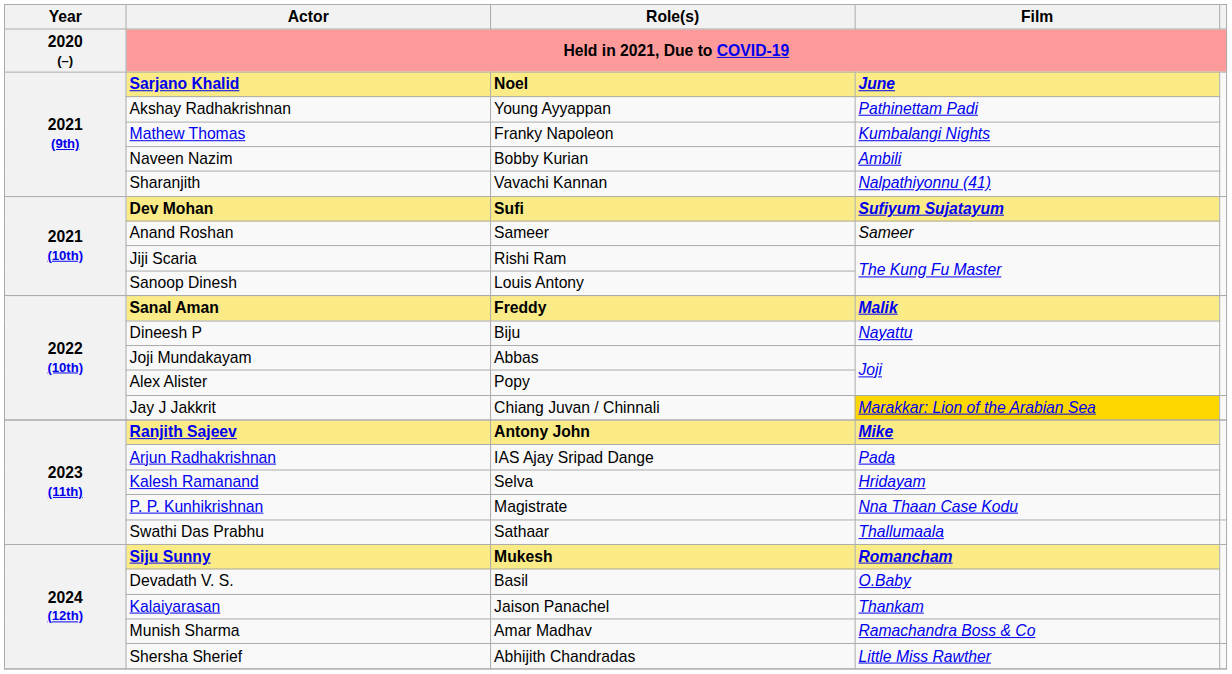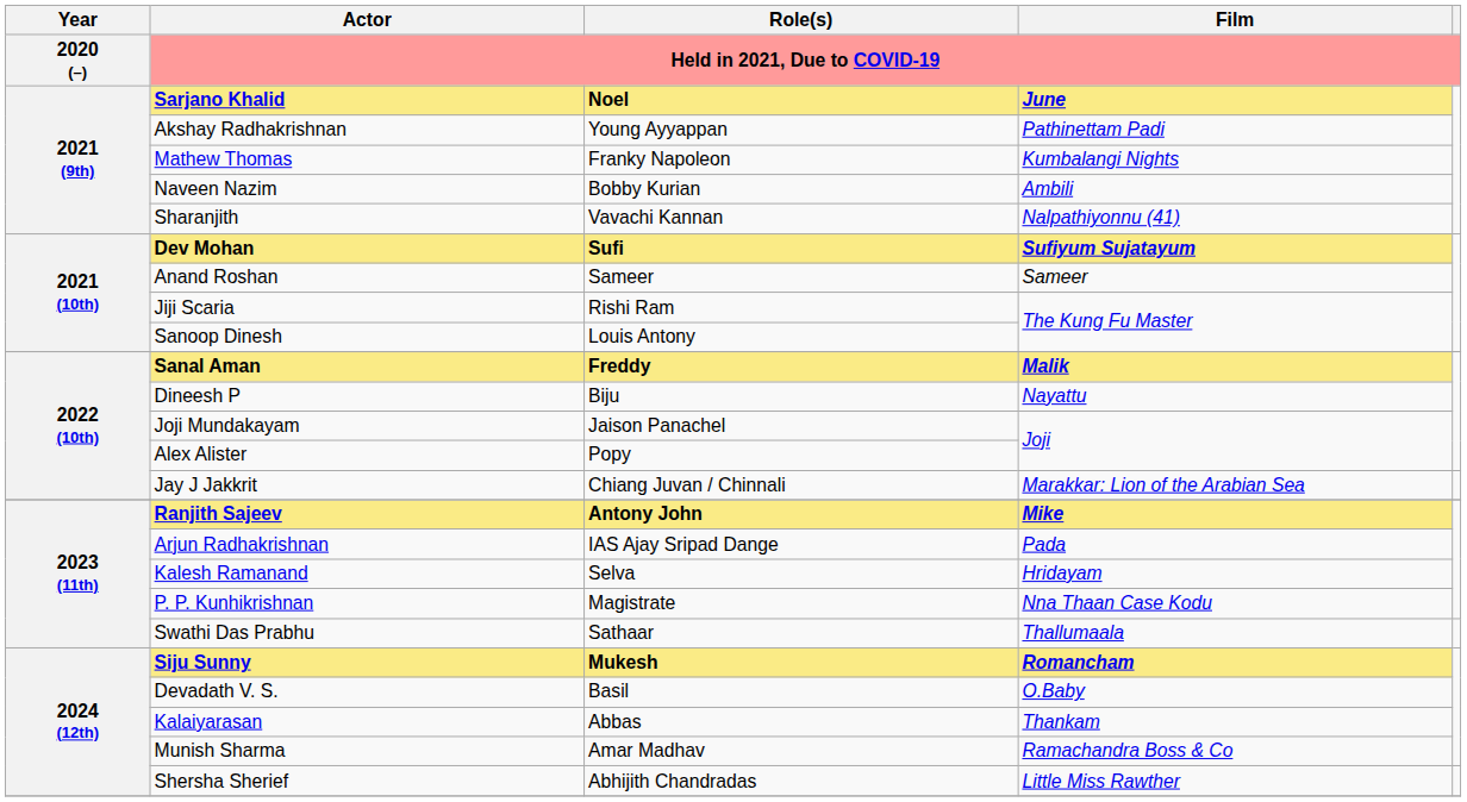Joji Mundakayam | Role(s): Abbas -> Jaison Panachel
Jay J Jakkrit | Film: gold background -> no background
Kalaiyarasan | Role(s): Jaison Panachel -> Abbas
